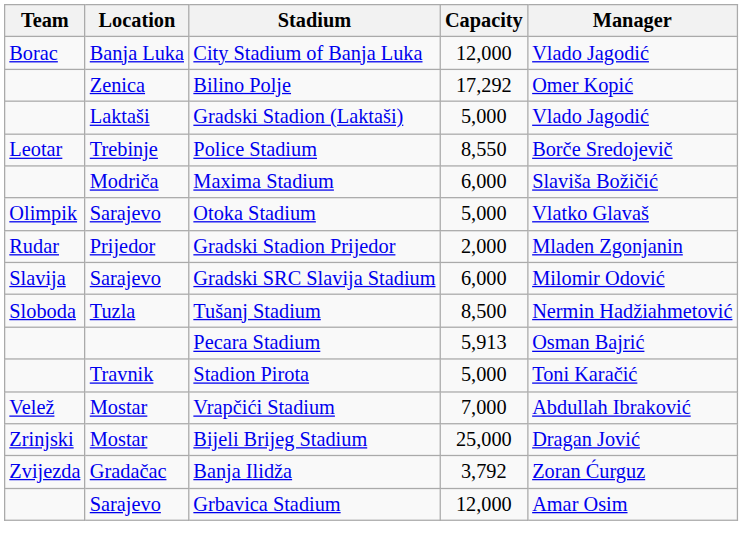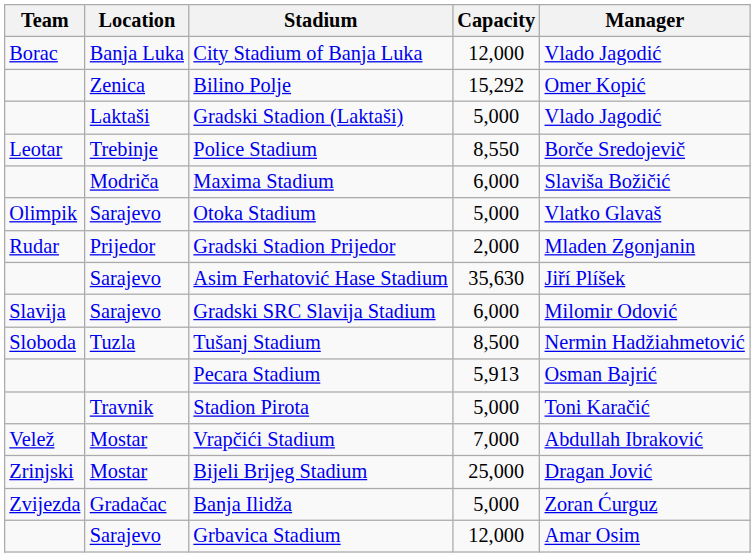Bilino Polje | Capacity: 17,292 -> 15,292
+ row: Sarajevo | Asim Ferhatović Hase Stadium | 35,630 | Jiří Plíšek
Banja Ilidža | Capacity: 3,792 -> 5,000
